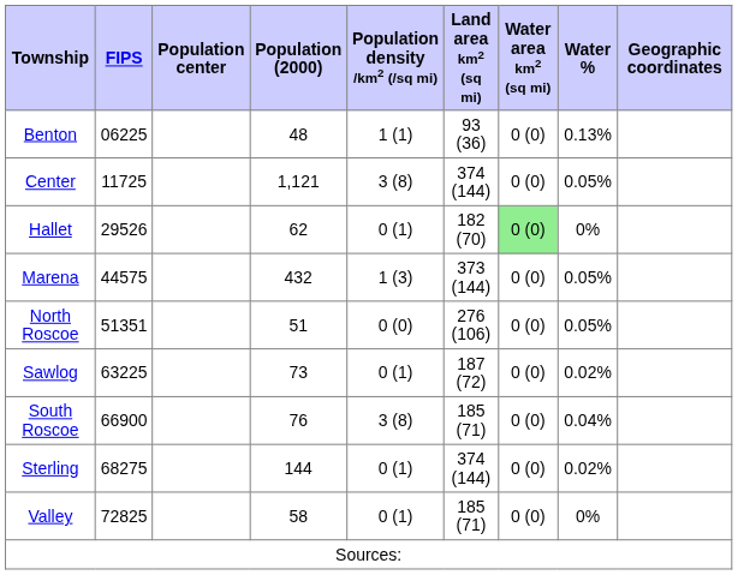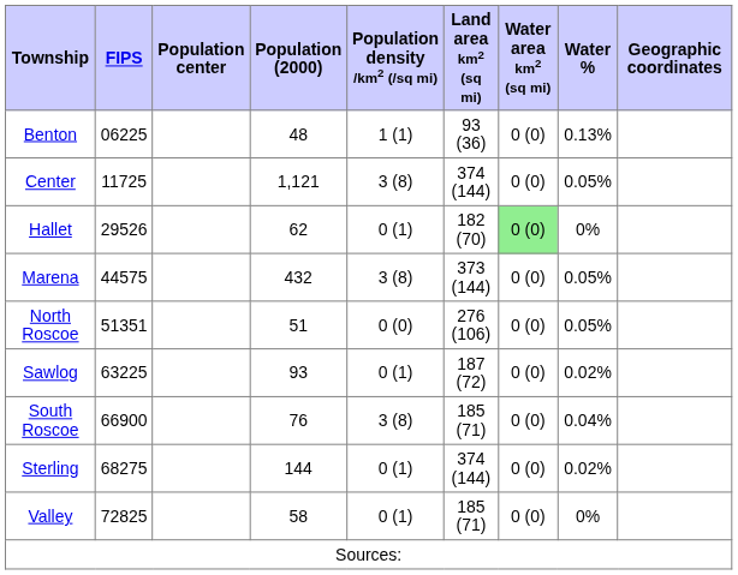Marena | Population density /km2 (/sq mi): 1 (3) -> 3 (8)
Sawlog | Population (2000): 73 -> 93
